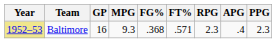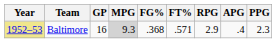Baltimore | MPG: no background -> lightgrey background
Baltimore | RPG: 2.3 -> 2.9
